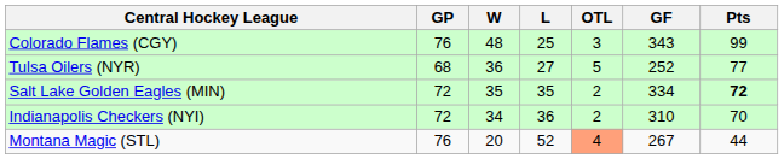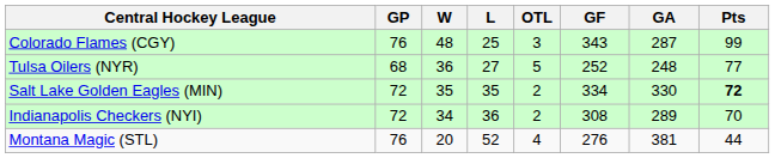+ column: GA | 287 | 248 | 330 | 289 | 381
Indianapolis Checkers (NYI) | GF: 310 -> 308
Montana Magic (STL) | OTL: lightsalmon background -> no background
Montana Magic (STL) | GF: 267 -> 276
